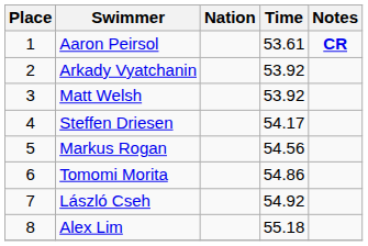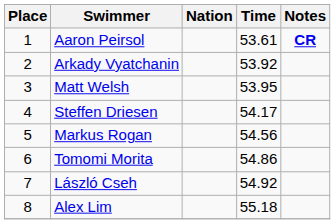Matt Welsh | Time: 53.92 -> 53.95
